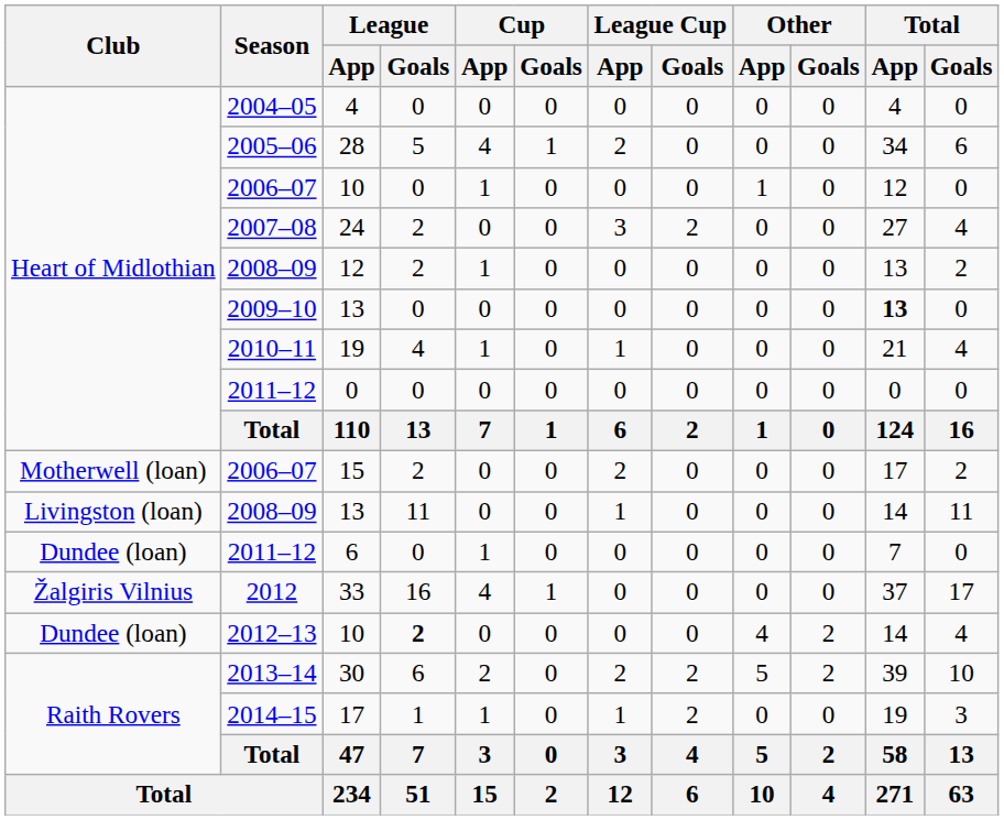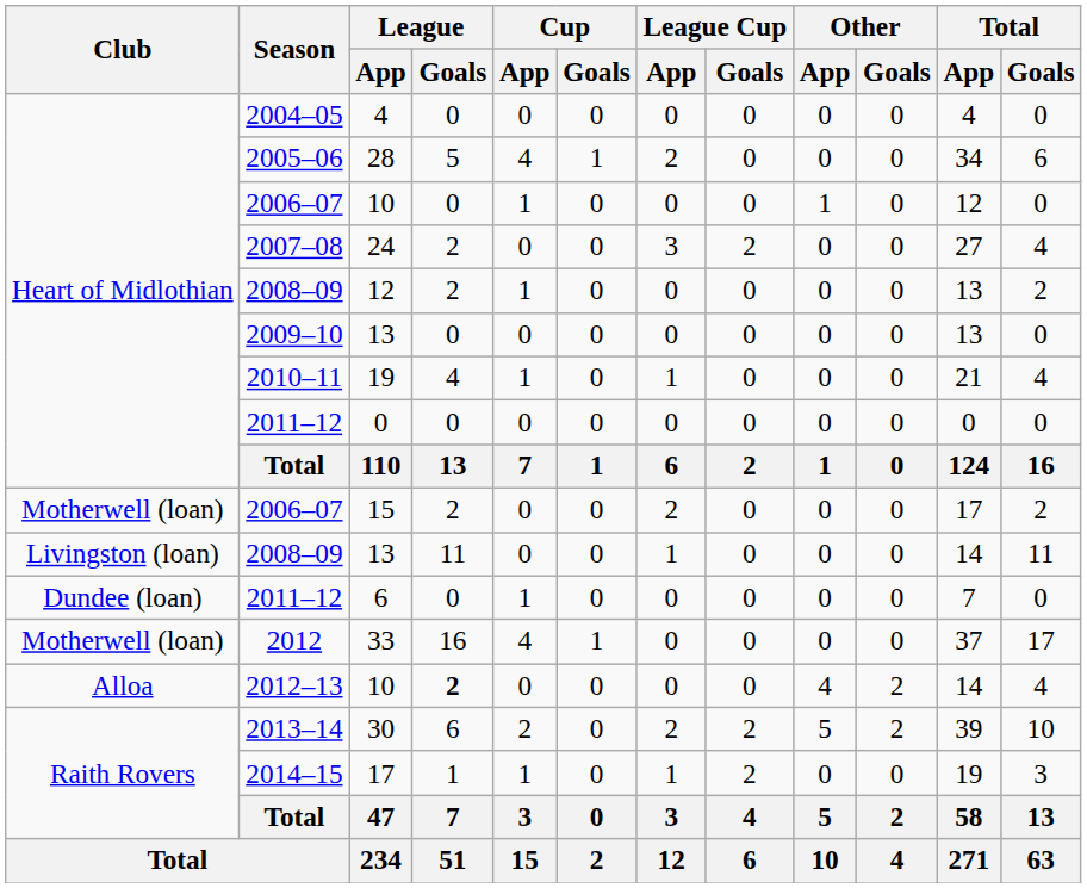2009–10 / 13 | Total / App: bold -> normal
33 | Club: Žalgiris Vilnius -> Motherwell (loan)
2012–13 / 10 | Club: Dundee (loan) -> Alloa
